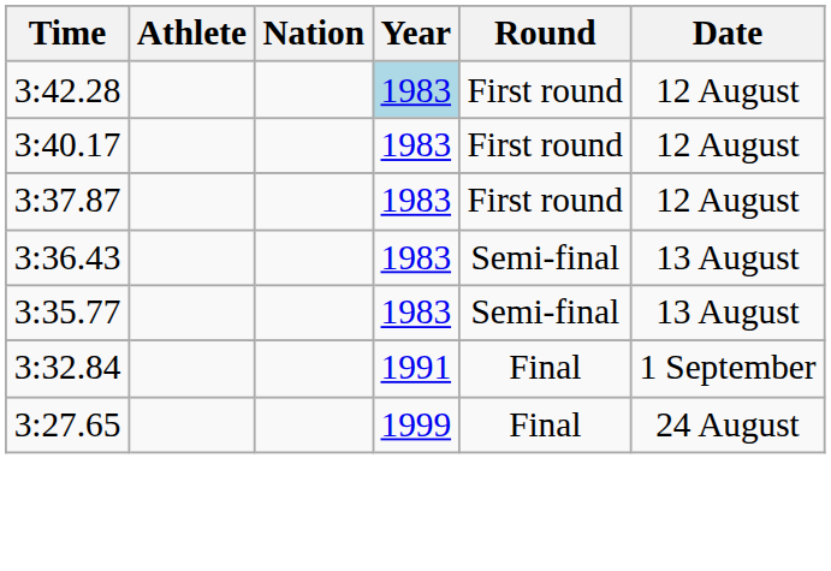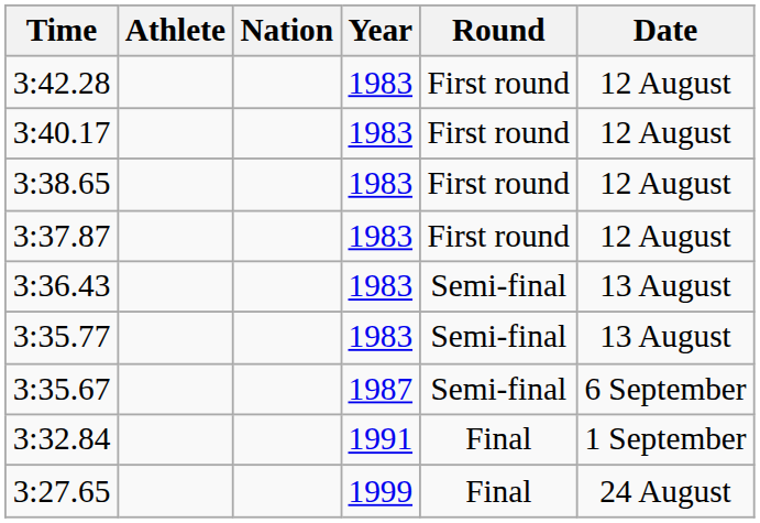3:42.28 | Year: lightblue background -> no background
+ row: 3:38.65 | 1983 | First round | 12 August
+ row: 3:35.67 | 1987 | Semi-final | 6 September
